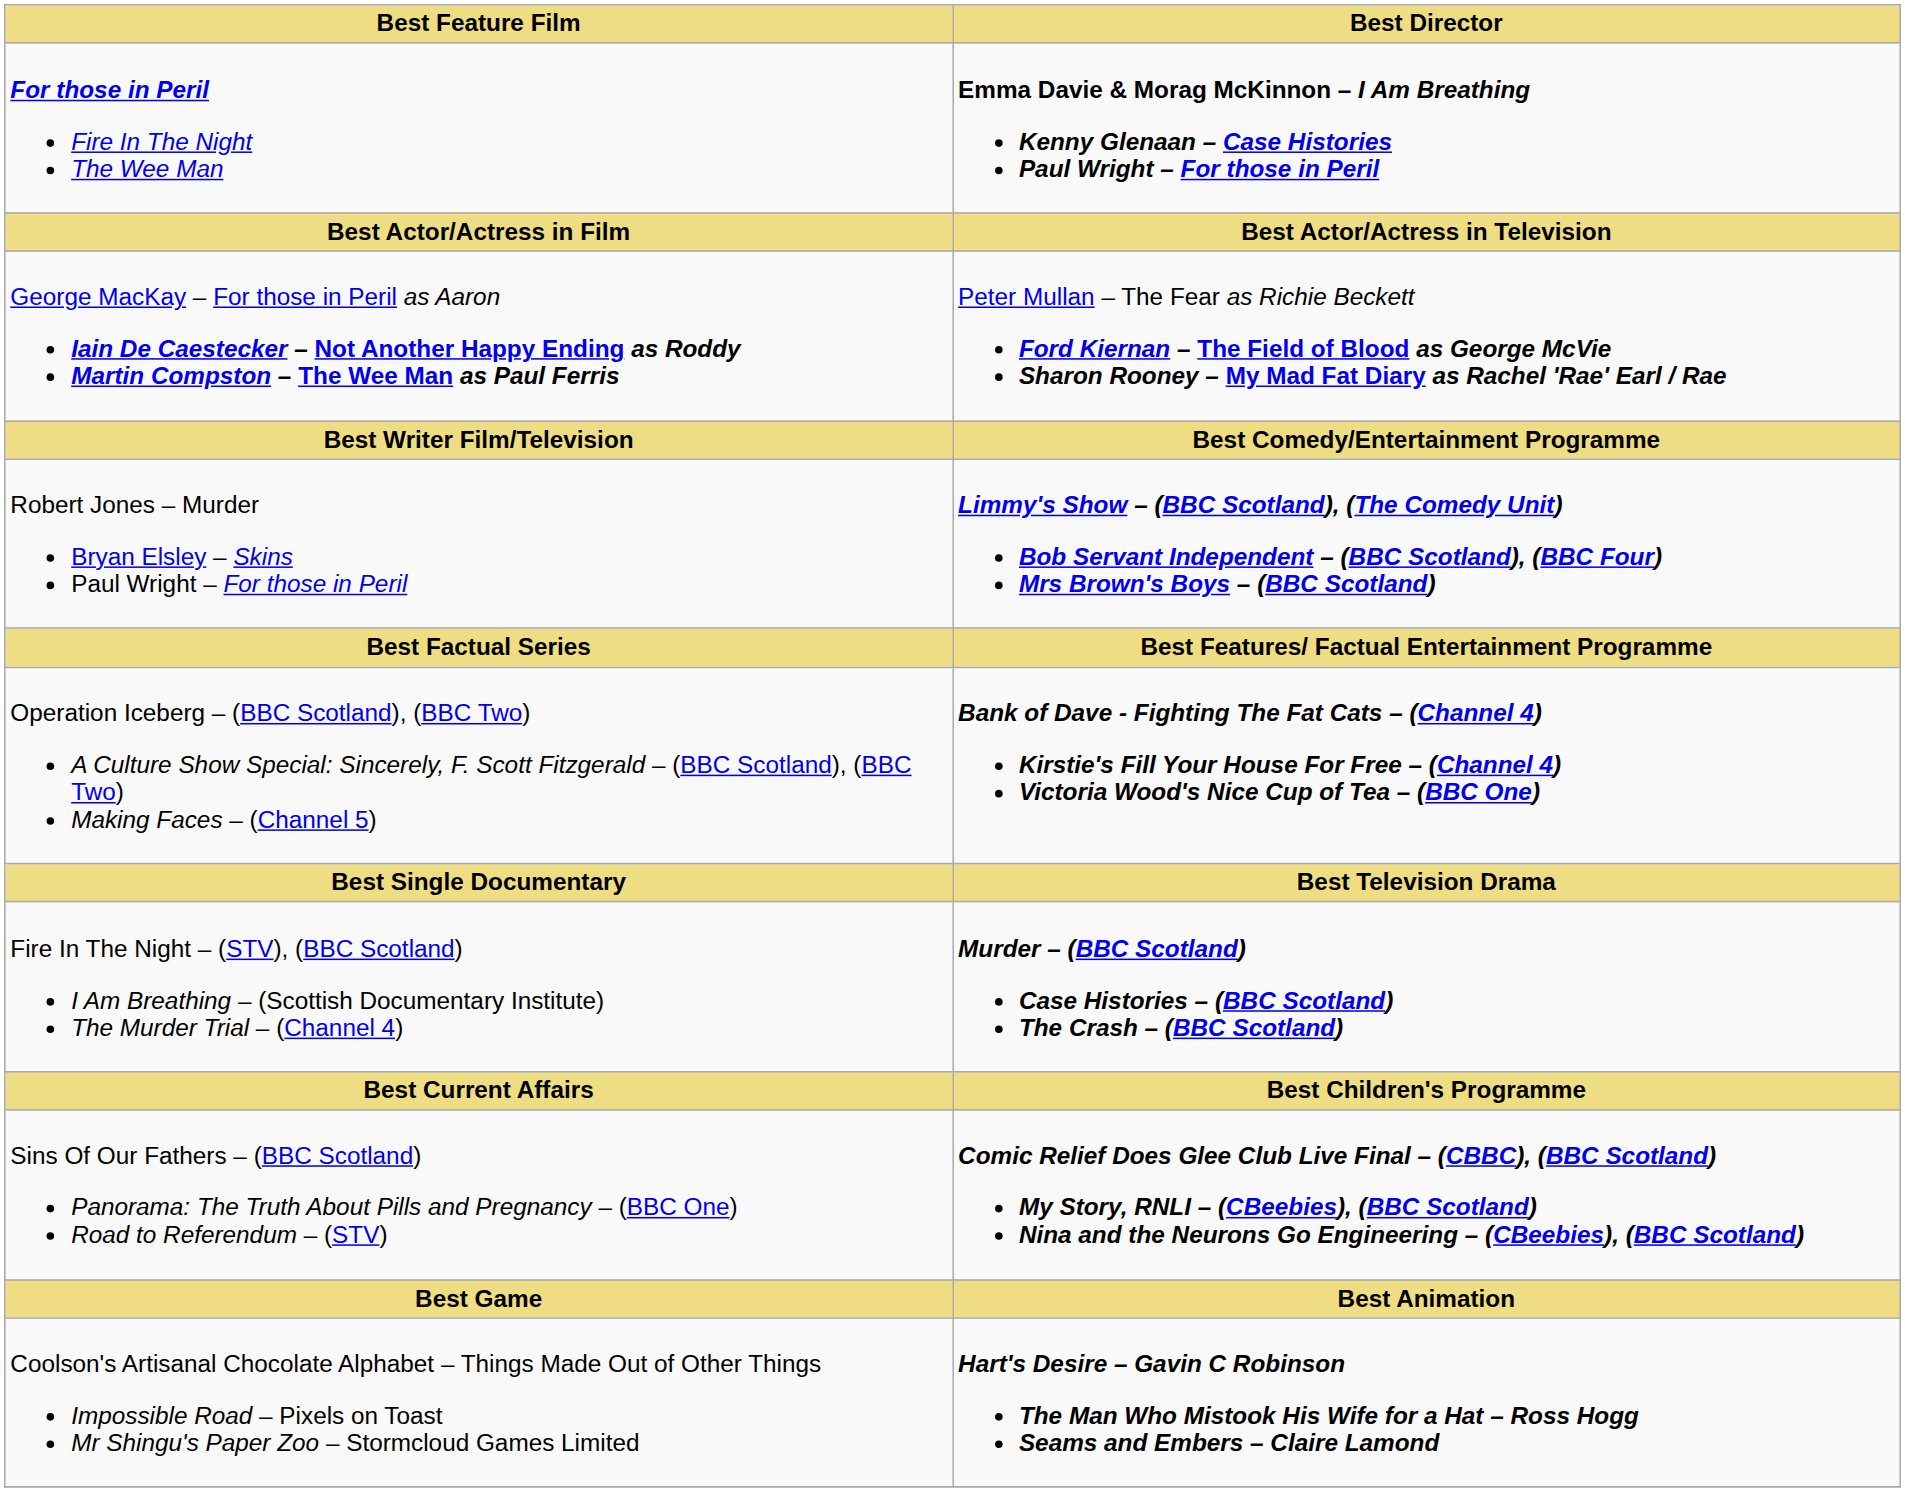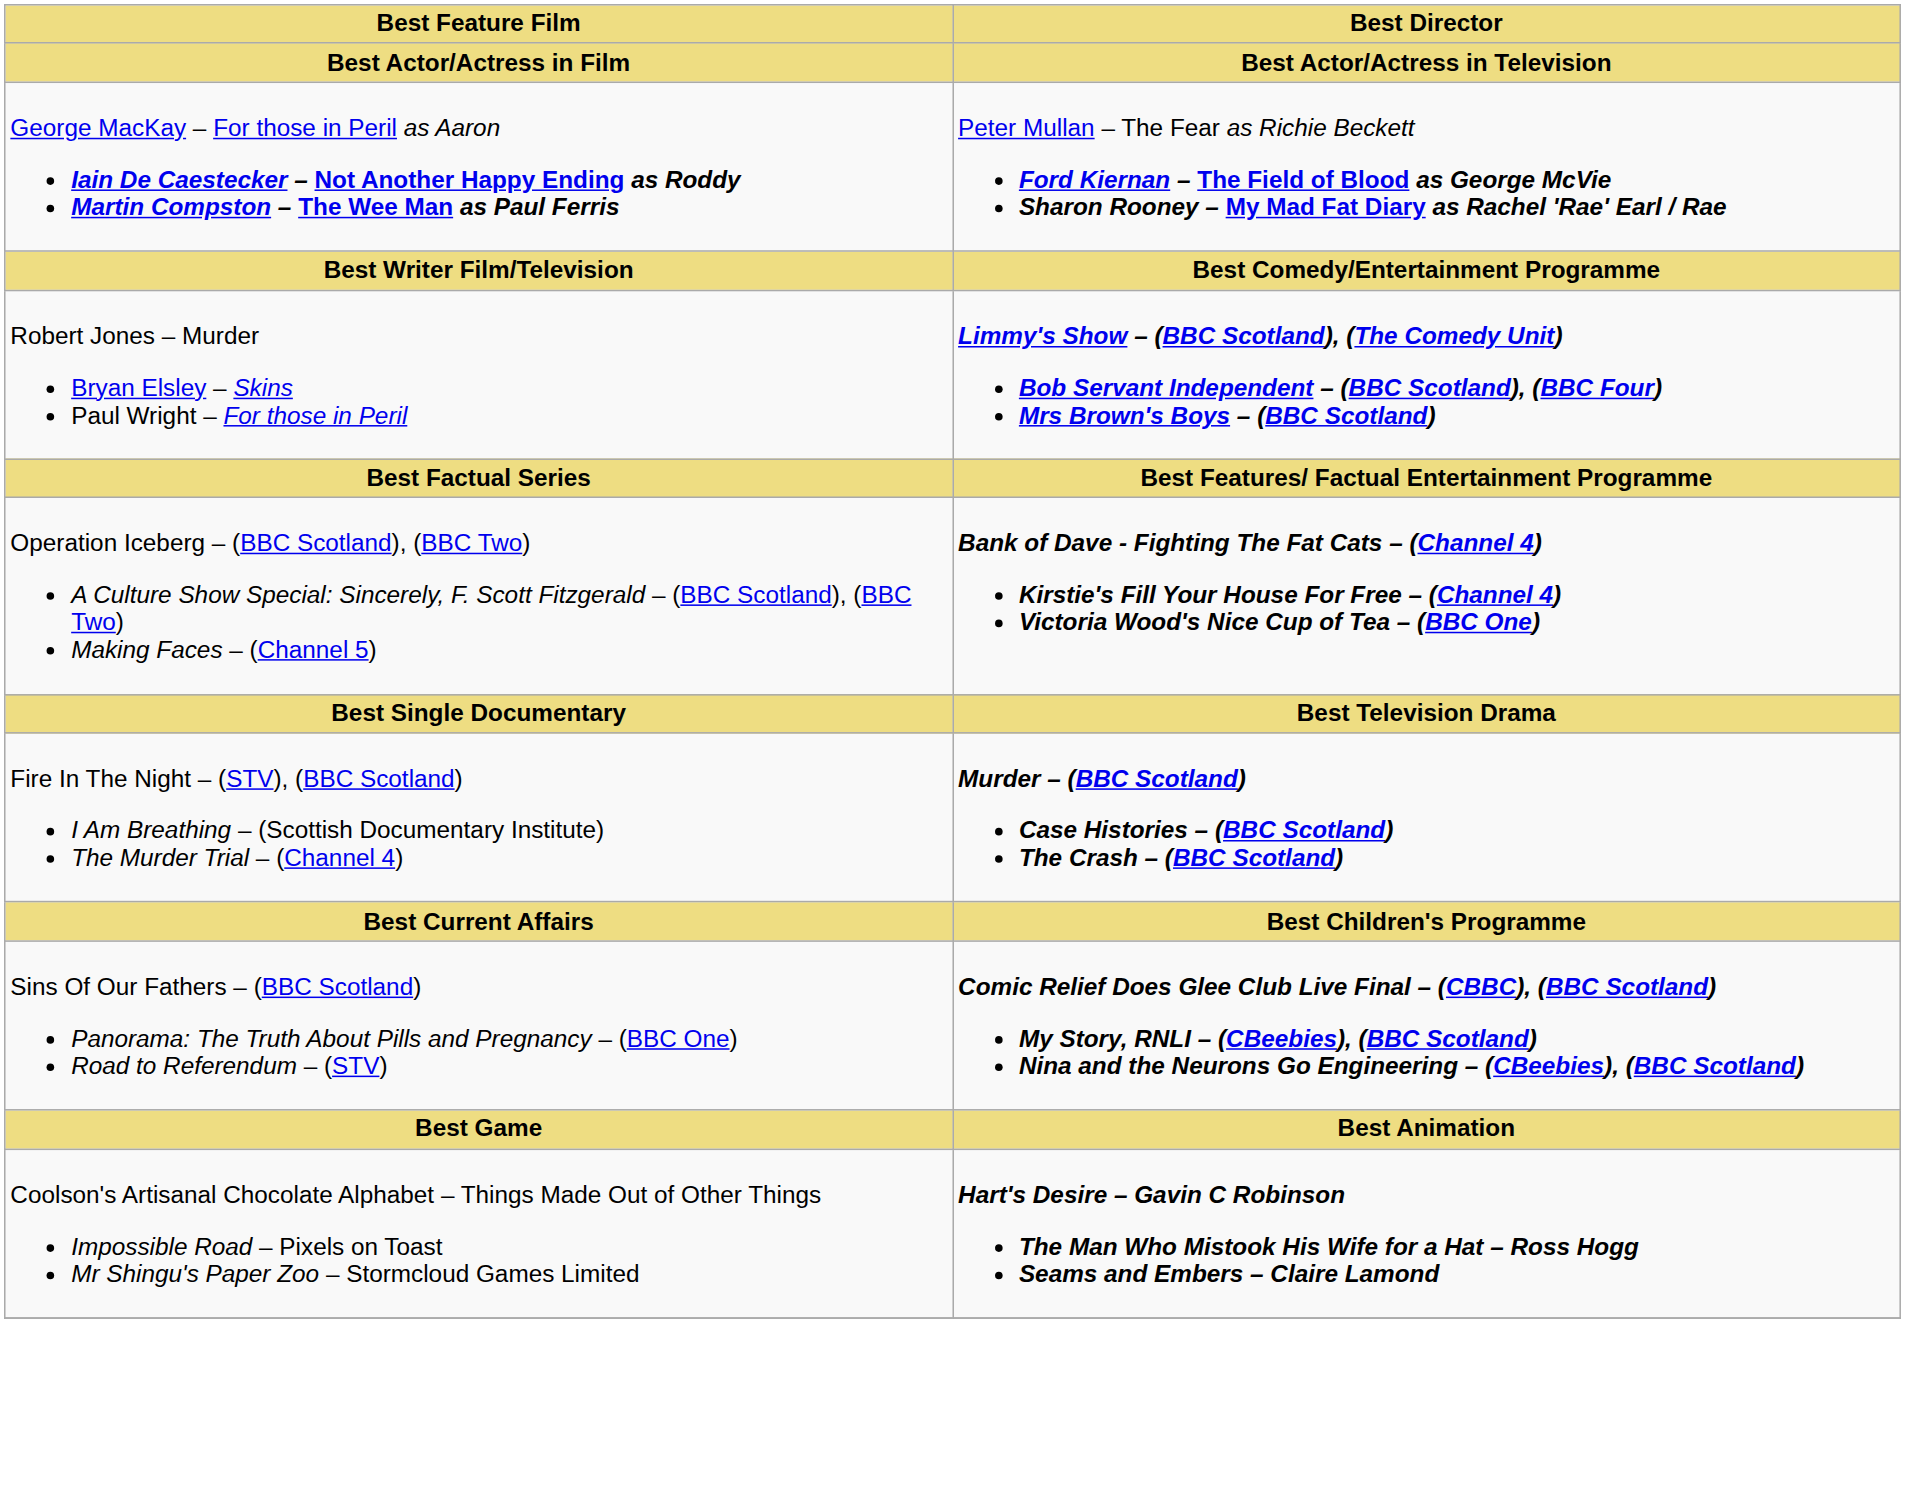- row: For those in Peril Fire In The Night The Wee Man | Emma Davie & Morag McKinnon – I Am Breathing Kenny Glenaan – Case Histories Paul Wright – For those in Peril
